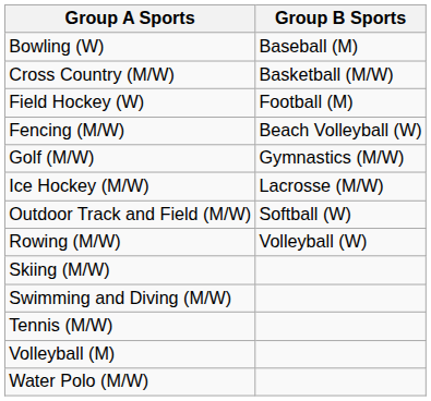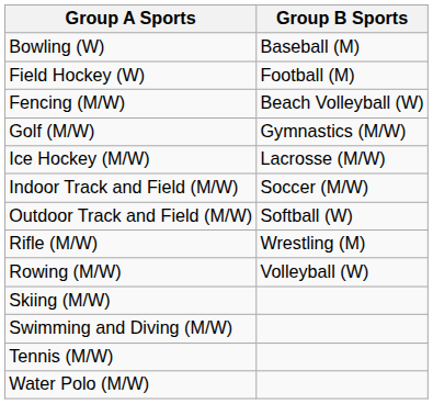- row: Cross Country (M/W) | Basketball (M/W)
+ row: Indoor Track and Field (M/W) | Soccer (M/W)
+ row: Rifle (M/W) | Wrestling (M)
- row: Volleyball (M)
